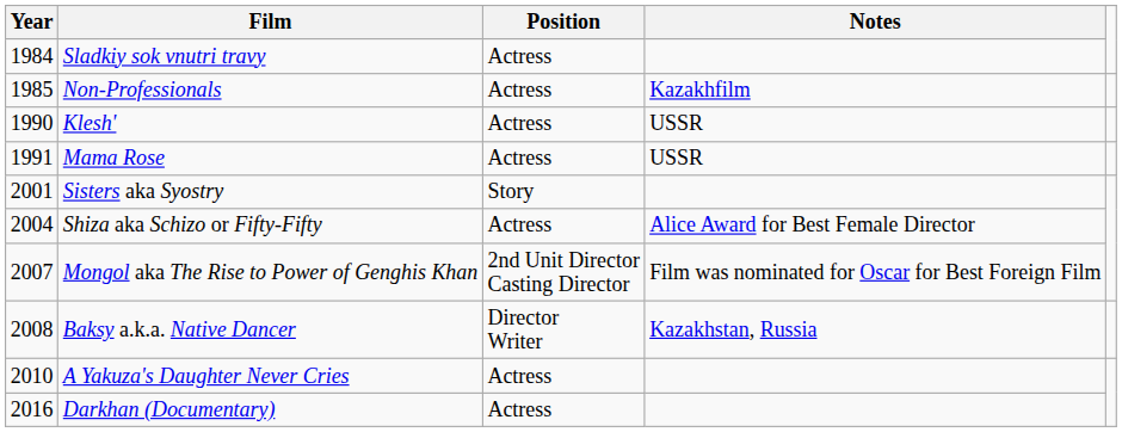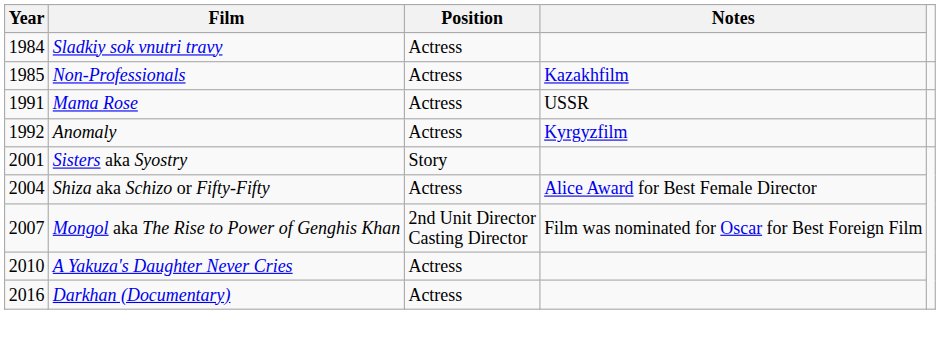- row: 1990 | Klesh' | Actress | USSR
+ row: 1992 | Anomaly | Actress | Kyrgyzfilm
- row: 2008 | Baksy a.k.a. Native Dancer | Director Writer | Kazakhstan, Russia
